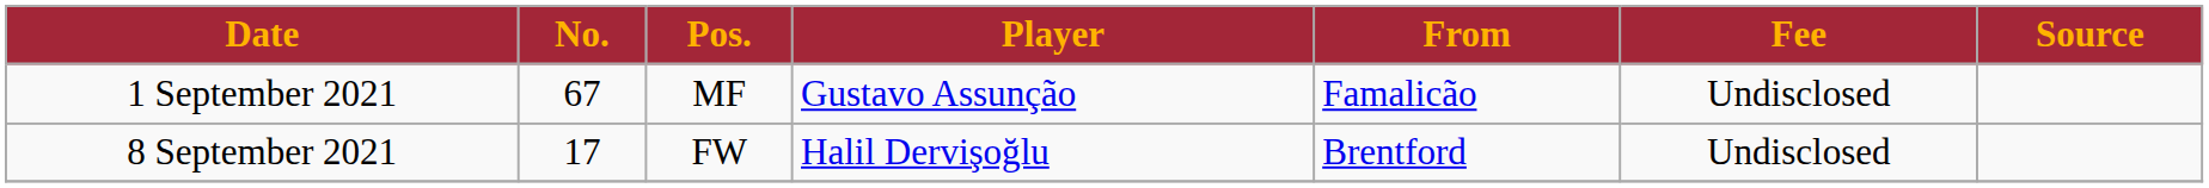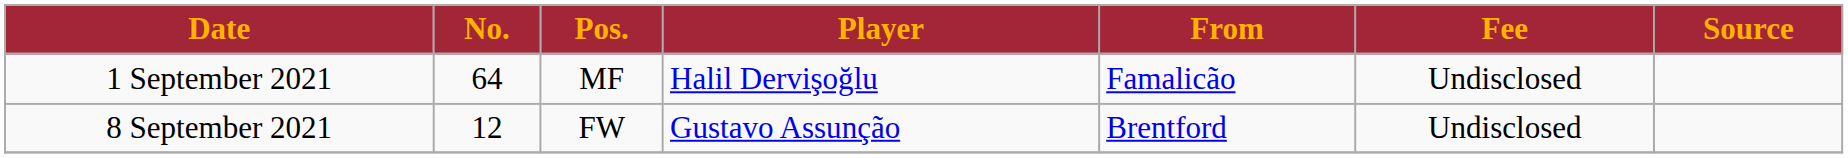1 September 2021 | No.: 67 -> 64
1 September 2021 | Player: Gustavo Assunção -> Halil Dervişoğlu
8 September 2021 | No.: 17 -> 12
8 September 2021 | Player: Halil Dervişoğlu -> Gustavo Assunção
